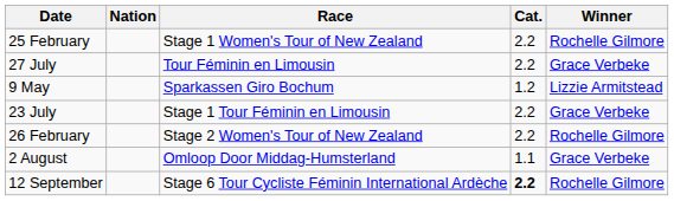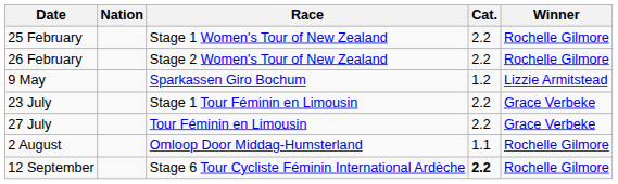rows swapped: 26 February <-> 27 July
2 August | Winner: Grace Verbeke -> Rochelle Gilmore
